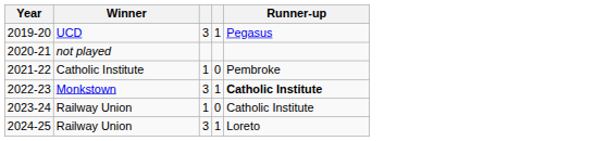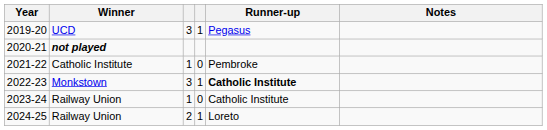+ column: Notes
2020-21 | Winner: normal -> bold
2024-25 | column 3: 3 -> 2
